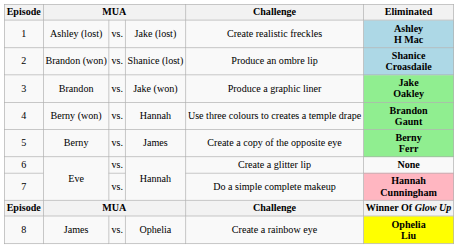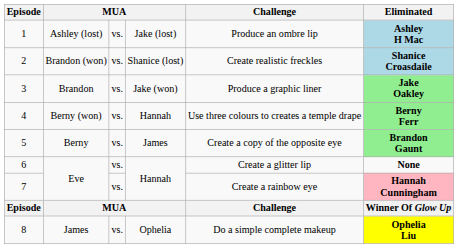1 | Challenge: Create realistic freckles -> Produce an ombre lip
2 | Challenge: Produce an ombre lip -> Create realistic freckles
4 | Eliminated: Brandon Gaunt -> Berny Ferr
5 | Eliminated: Berny Ferr -> Brandon Gaunt
7 | Challenge: Do a simple complete makeup -> Create a rainbow eye
8 | Challenge: Create a rainbow eye -> Do a simple complete makeup
